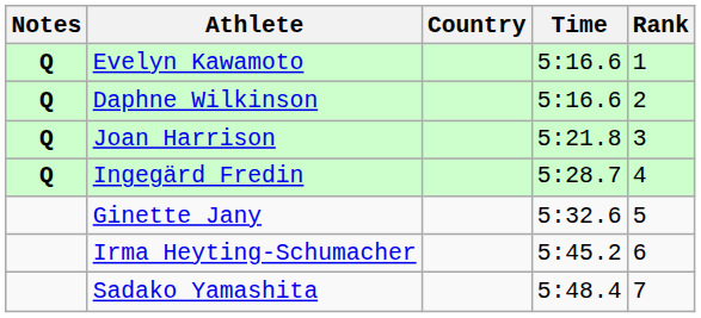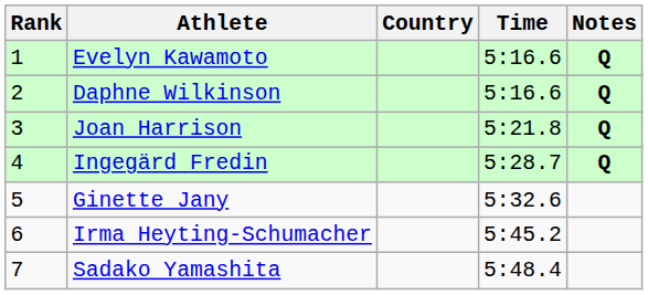columns swapped: Rank <-> Notes
